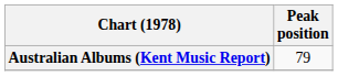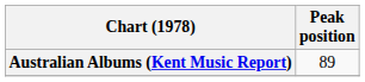Australian Albums (Kent Music Report) | Peak position: 79 -> 89
